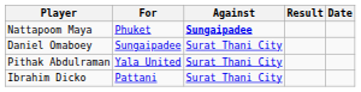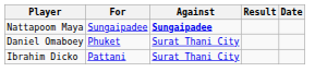Nattapoom Maya | For: Phuket -> Sungaipadee
Daniel Omaboey | For: Sungaipadee -> Phuket
- row: Pithak Abdulraman | Yala United | Surat Thani City
